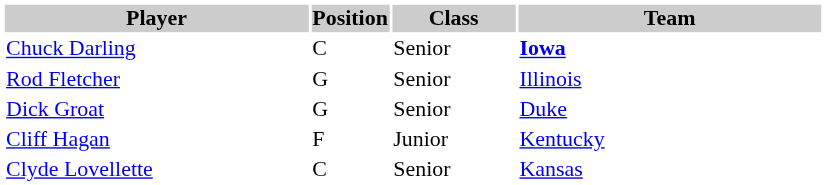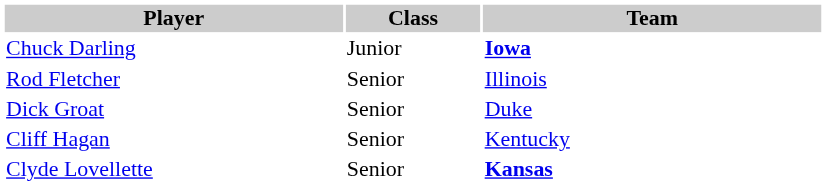- column: Position | C | G | G | F | C
Chuck Darling | Class: Senior -> Junior
Cliff Hagan | Class: Junior -> Senior
Clyde Lovellette | Team: normal -> bold
